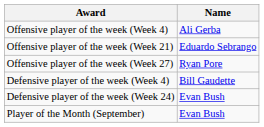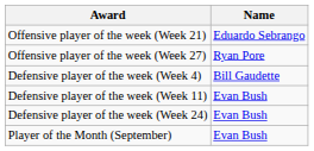- row: Offensive player of the week (Week 4) | Ali Gerba
+ row: Defensive player of the week (Week 11) | Evan Bush
